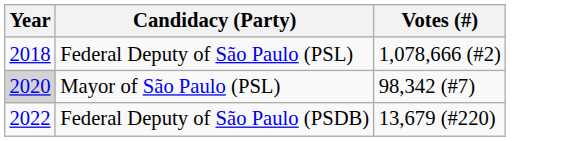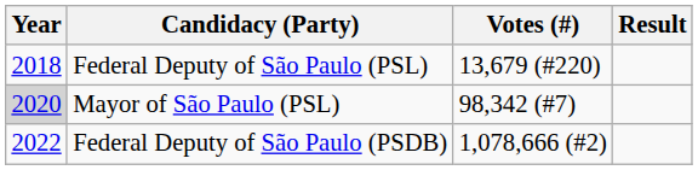+ column: Result
Federal Deputy of São Paulo (PSL) | Votes (#): 1,078,666 (#2) -> 13,679 (#220)
Federal Deputy of São Paulo (PSDB) | Votes (#): 13,679 (#220) -> 1,078,666 (#2)
